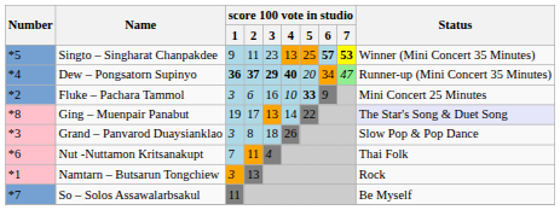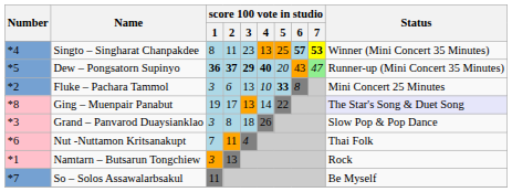Singto – Singharat Chanpakdee | Number: *5 -> *4
Singto – Singharat Chanpakdee | score 100 vote in studio / 1: 9 -> 8
Dew – Pongsatorn Supinyo | Number: *4 -> *5
Dew – Pongsatorn Supinyo | score 100 vote in studio / 6: 34 -> 43
Fluke – Pachara Tammol | score 100 vote in studio / 3: 16 -> 13
Fluke – Pachara Tammol | score 100 vote in studio / 6: 9 -> 8
